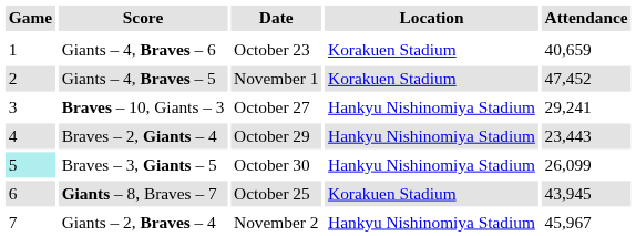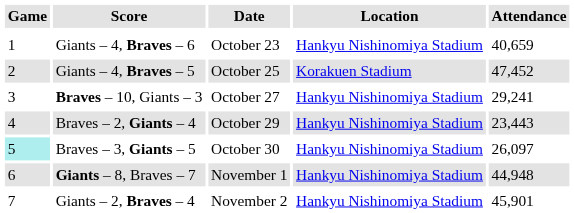Giants – 4, Braves – 6 | Location: Korakuen Stadium -> Hankyu Nishinomiya Stadium
Giants – 4, Braves – 5 | Date: November 1 -> October 25
Braves – 3, Giants – 5 | Attendance: 26,099 -> 26,097
Giants – 8, Braves – 7 | Date: October 25 -> November 1
Giants – 8, Braves – 7 | Location: Korakuen Stadium -> Hankyu Nishinomiya Stadium
Giants – 8, Braves – 7 | Attendance: 43,945 -> 44,948
Giants – 2, Braves – 4 | Attendance: 45,967 -> 45,901
